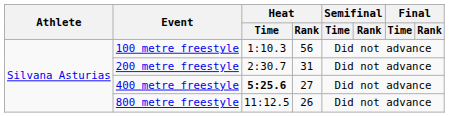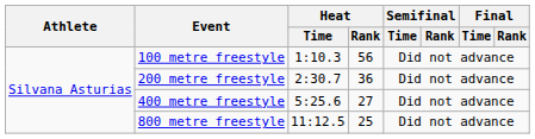200 metre freestyle | Heat / Rank: 31 -> 36
400 metre freestyle | Heat / Time: bold -> normal
800 metre freestyle | Heat / Rank: 26 -> 25
